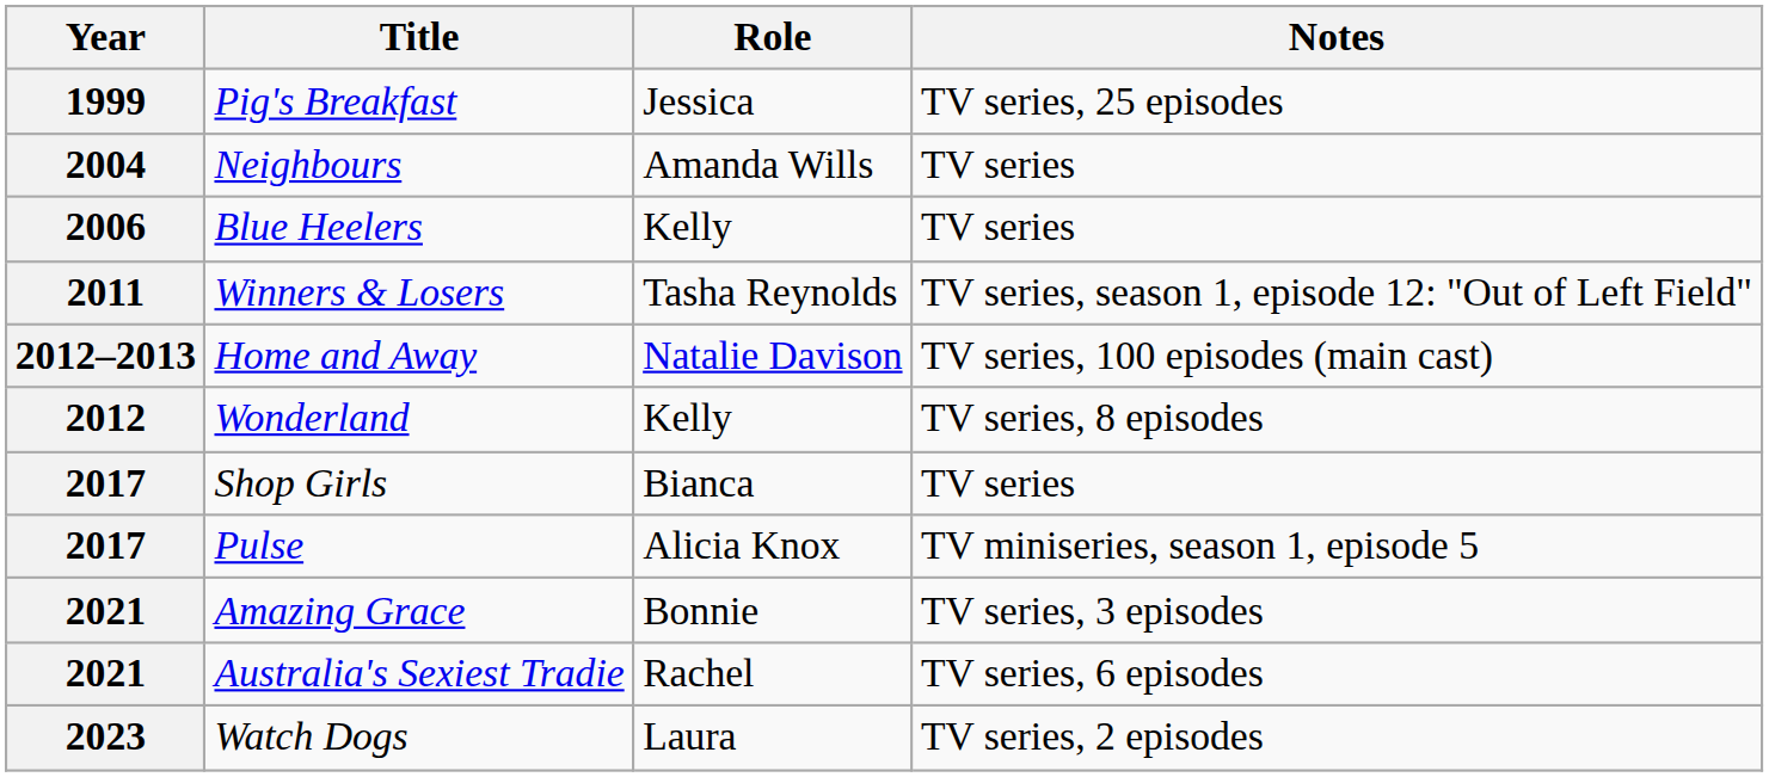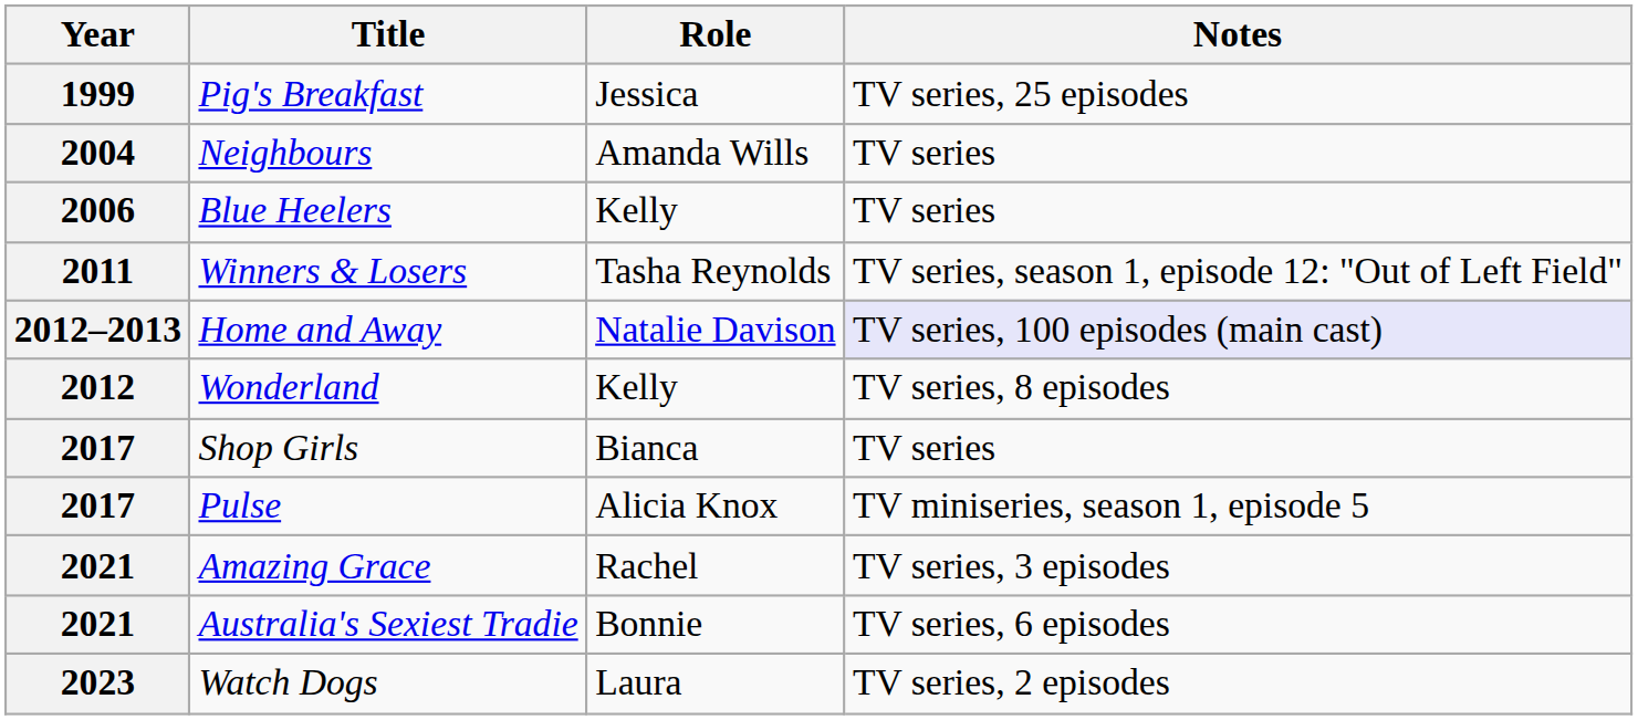Home and Away | Notes: no background -> lavender background
Amazing Grace | Role: Bonnie -> Rachel
Australia's Sexiest Tradie | Role: Rachel -> Bonnie
